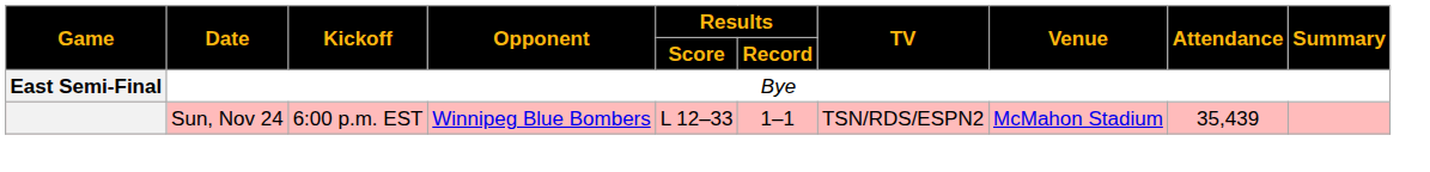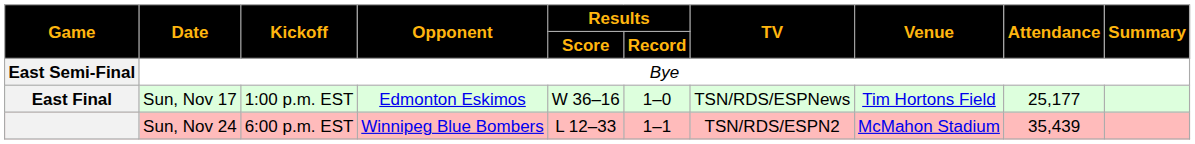+ row: East Final | Sun, Nov 17 | 1:00 p.m. EST | Edmonton Eskimos | W 36–16 | 1–0 | TSN/RDS/ESPNews | Tim Hortons Field | 25,177
